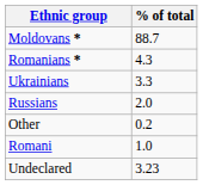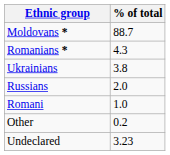Ukrainians | % of total: 3.3 -> 3.8
rows swapped: Romani <-> Other
